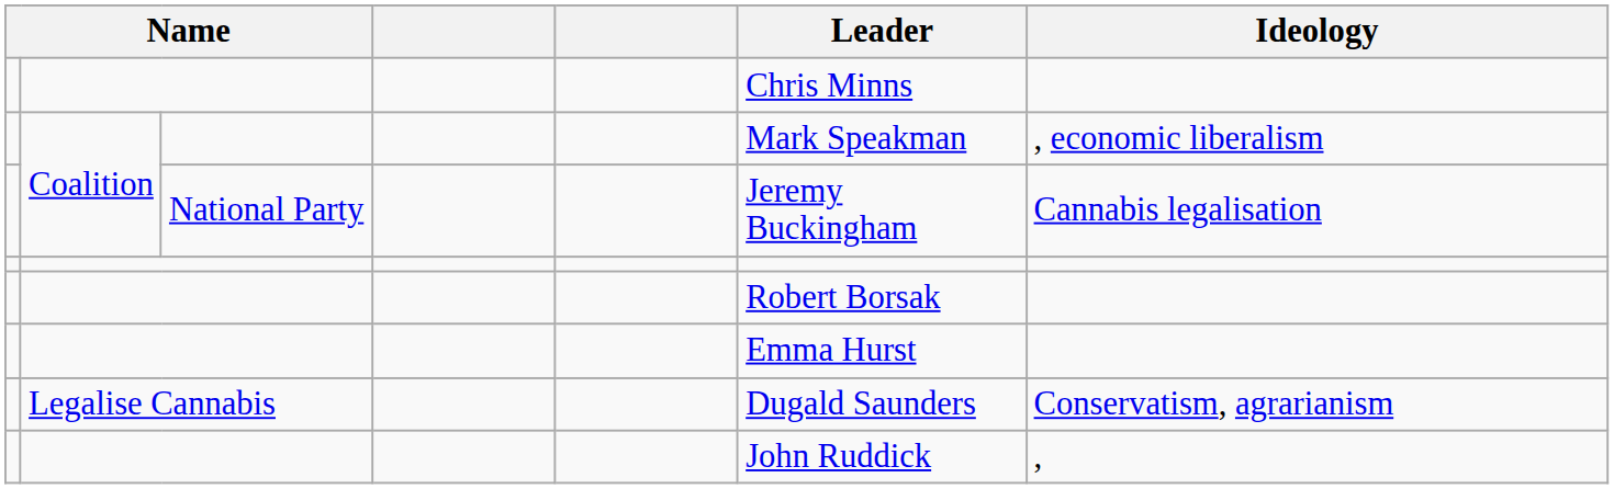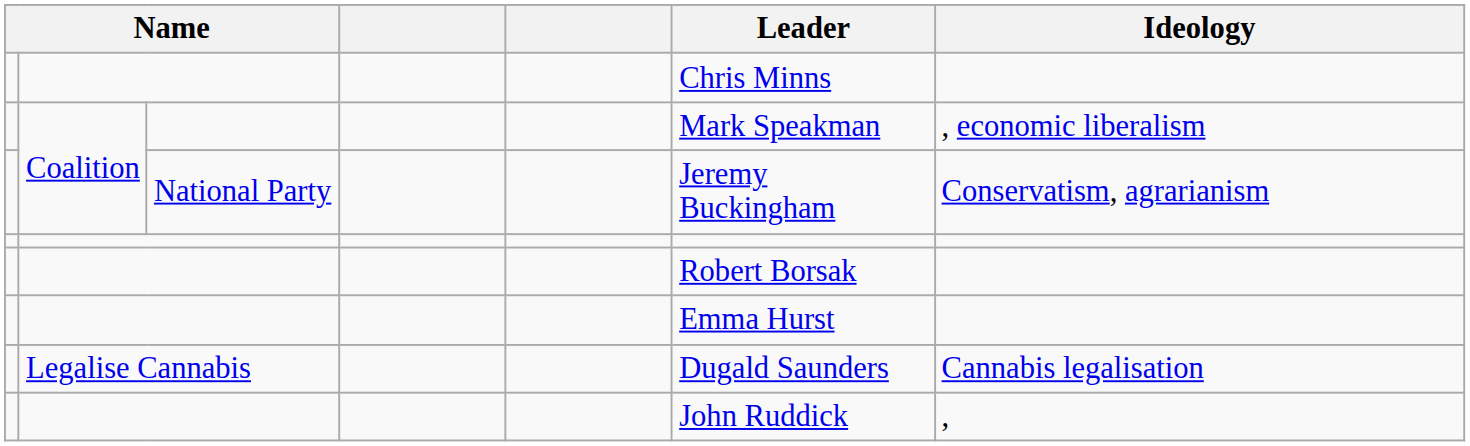Coalition / National Party | Ideology: Cannabis legalisation -> Conservatism, agrarianism
Legalise Cannabis | Ideology: Conservatism, agrarianism -> Cannabis legalisation
